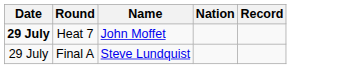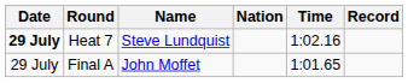+ column: Time | 1:02.16 | 1:01.65
Heat 7 | Name: John Moffet -> Steve Lundquist
Final A | Name: Steve Lundquist -> John Moffet
